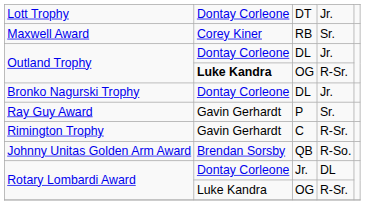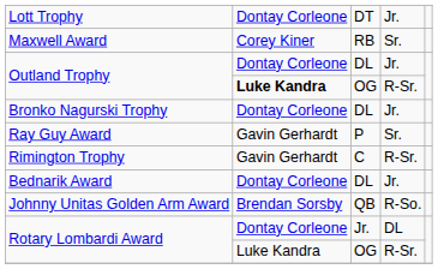+ row: Bednarik Award | Dontay Corleone | DL | Jr.
